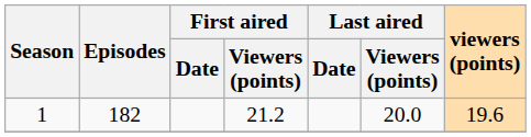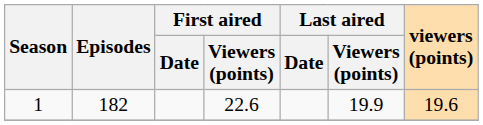1 | First aired / Viewers (points): 21.2 -> 22.6
1 | Last aired / Viewers (points): 20.0 -> 19.9
